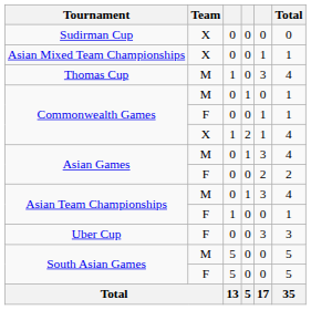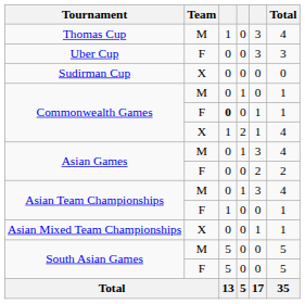rows swapped: Thomas Cup <-> Sudirman Cup
rows swapped: Uber Cup <-> Asian Mixed Team Championships
Commonwealth Games / F | column 3: normal -> bold
